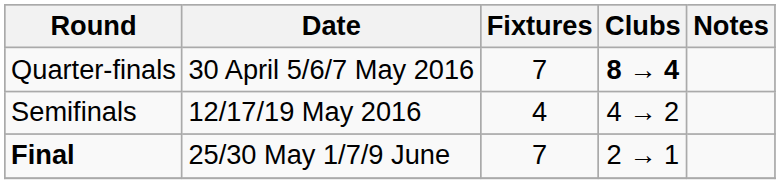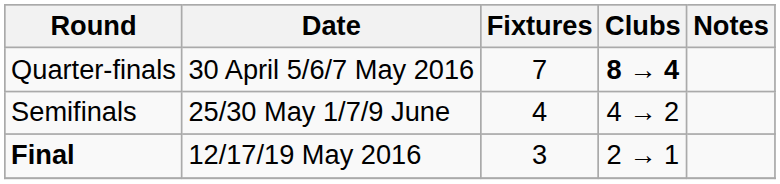Semifinals | Date: 12/17/19 May 2016 -> 25/30 May 1/7/9 June
Final | Date: 25/30 May 1/7/9 June -> 12/17/19 May 2016
Final | Fixtures: 7 -> 3
